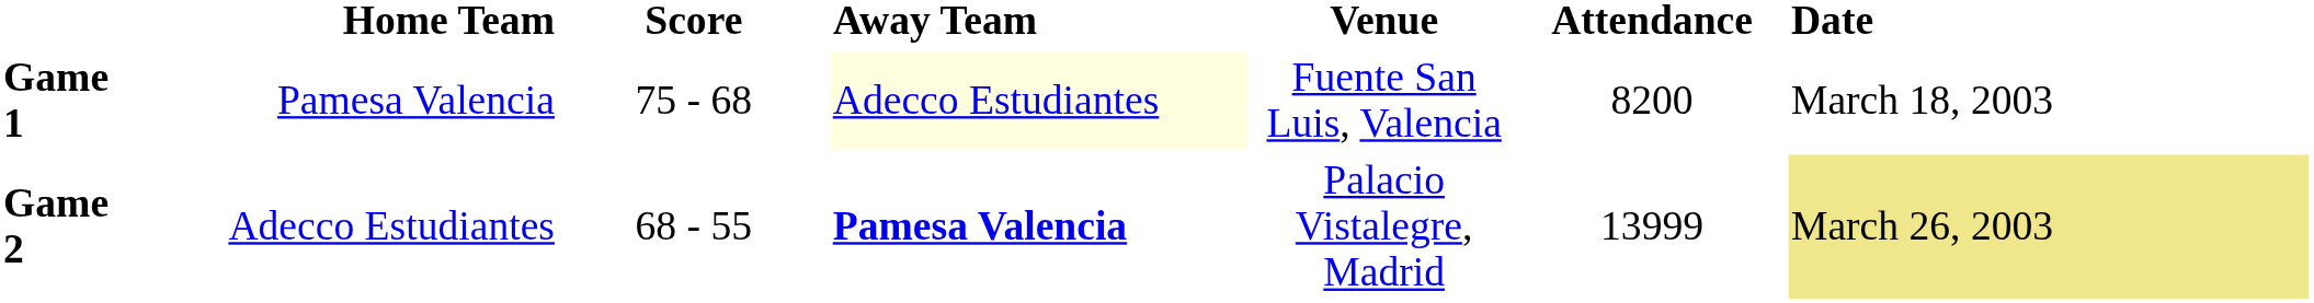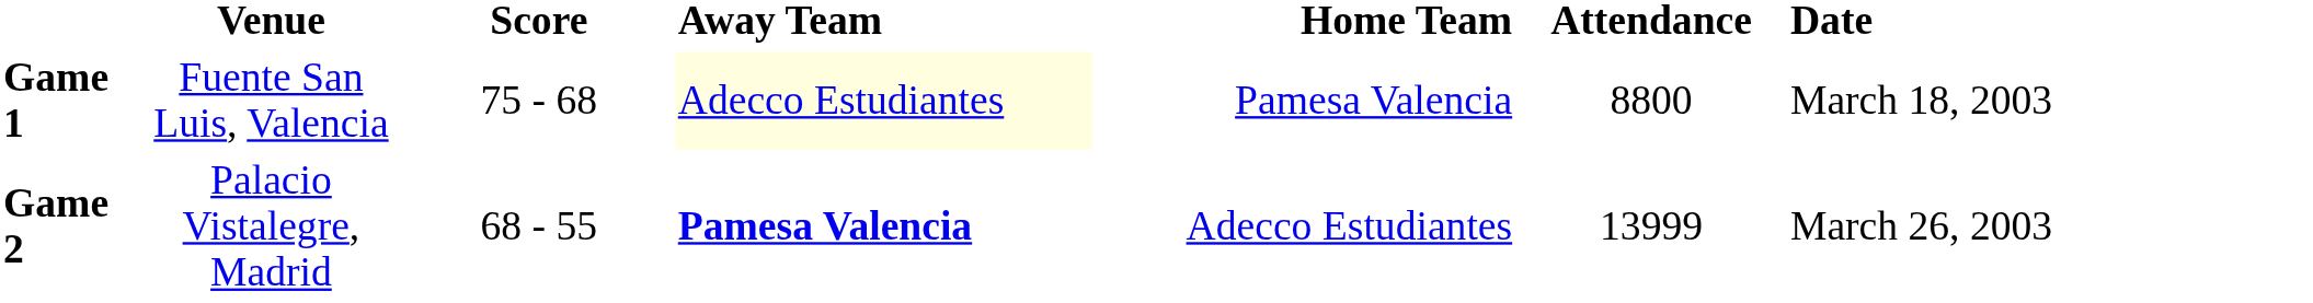columns swapped: Home Team <-> Venue
Game 1 | Attendance: 8200 -> 8800
Game 2 | Date: khaki background -> no background
